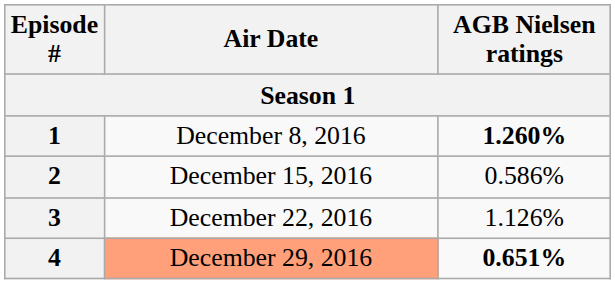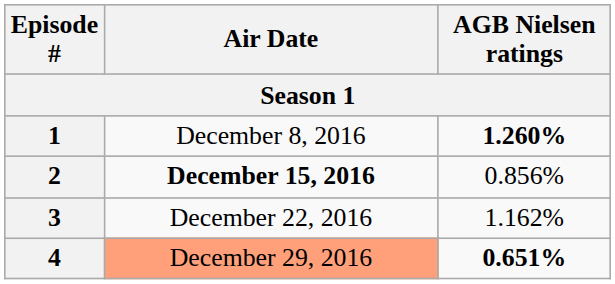2 | Air Date: normal -> bold
2 | AGB Nielsen ratings: 0.586% -> 0.856%
3 | AGB Nielsen ratings: 1.126% -> 1.162%
